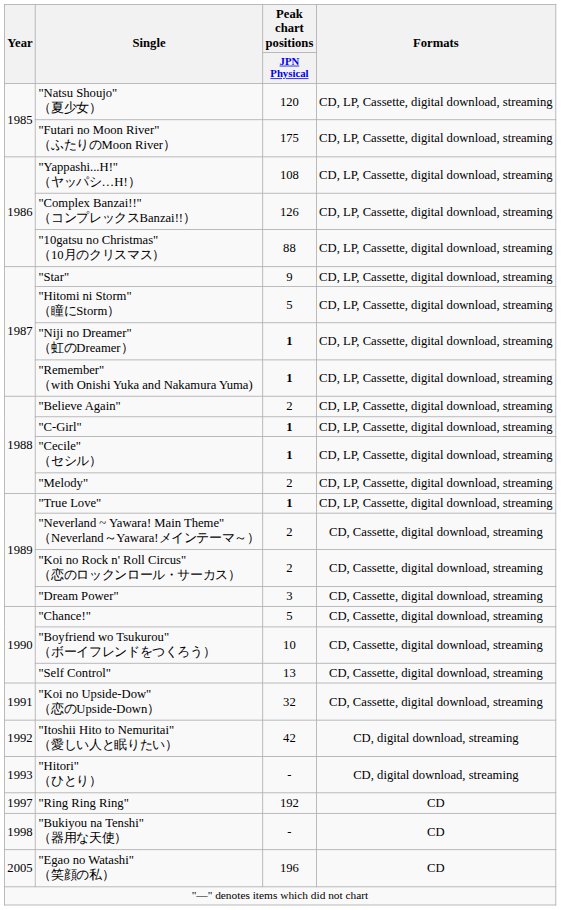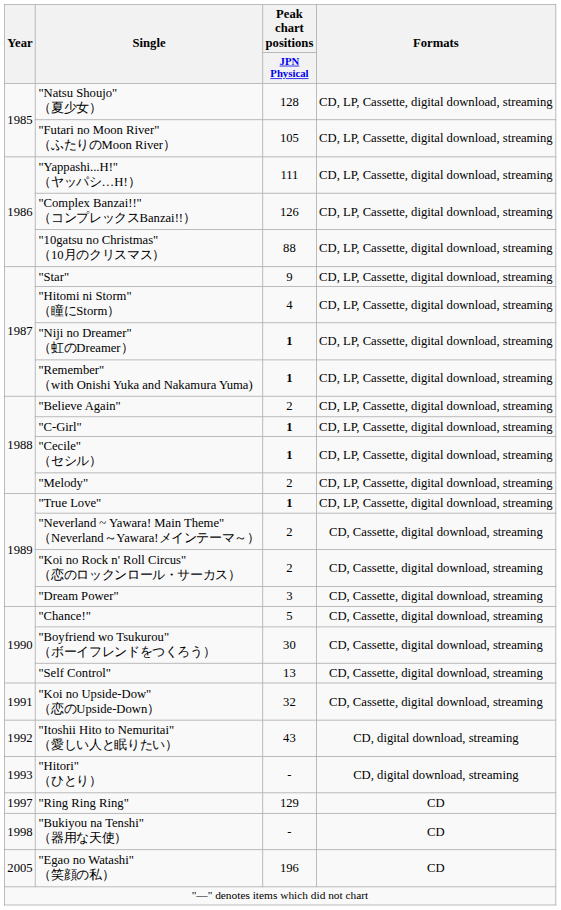"Natsu Shoujo" （夏少女） | Peak chart positions / JPN Physical: 120 -> 128
"Futari no Moon River" （ふたりのMoon River） | Peak chart positions / JPN Physical: 175 -> 105
"Yappashi...H!" （ヤッパシ…H!） | Peak chart positions / JPN Physical: 108 -> 111
"Hitomi ni Storm" （瞳にStorm） | Peak chart positions / JPN Physical: 5 -> 4
"Boyfriend wo Tsukurou" （ボーイフレンドをつくろう） | Peak chart positions / JPN Physical: 10 -> 30
"Itoshii Hito to Nemuritai" （愛しい人と眠りたい） | Peak chart positions / JPN Physical: 42 -> 43
"Ring Ring Ring" | Peak chart positions / JPN Physical: 192 -> 129
